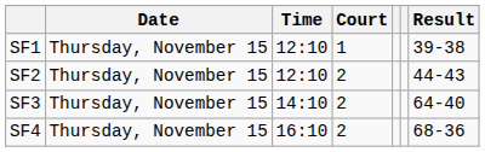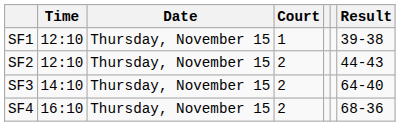columns swapped: Date <-> Time
